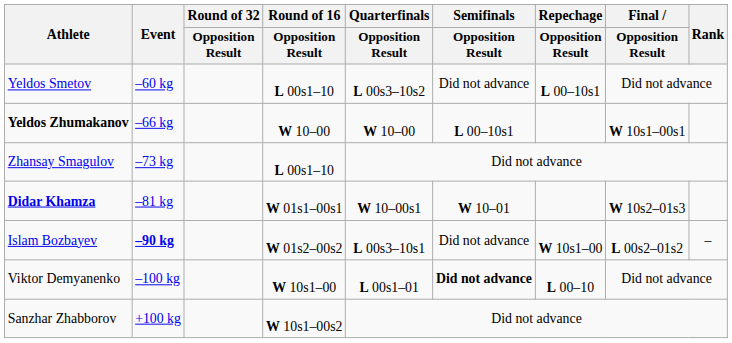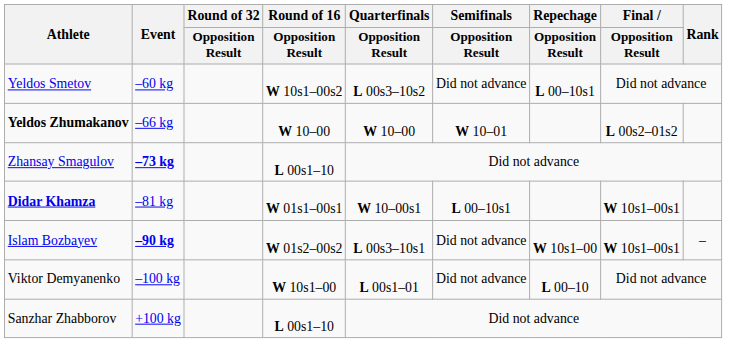Yeldos Smetov | Round of 16 / Opposition Result: L 00s1–10 -> W 10s1–00s2
Yeldos Zhumakanov | Semifinals / Opposition Result: L 00–10s1 -> W 10–01
Yeldos Zhumakanov | Final / Opposition Result: W 10s1–00s1 -> L 00s2–01s2
Zhansay Smagulov | Event: normal -> bold
Didar Khamza | Semifinals / Opposition Result: W 10–01 -> L 00–10s1
Didar Khamza | Final / Opposition Result: W 10s2–01s3 -> W 10s1–00s1
Islam Bozbayev | Final / Opposition Result: L 00s2–01s2 -> W 10s1–00s1
Viktor Demyanenko | Semifinals / Opposition Result: bold -> normal
Sanzhar Zhabborov | Round of 16 / Opposition Result: W 10s1–00s2 -> L 00s1–10
